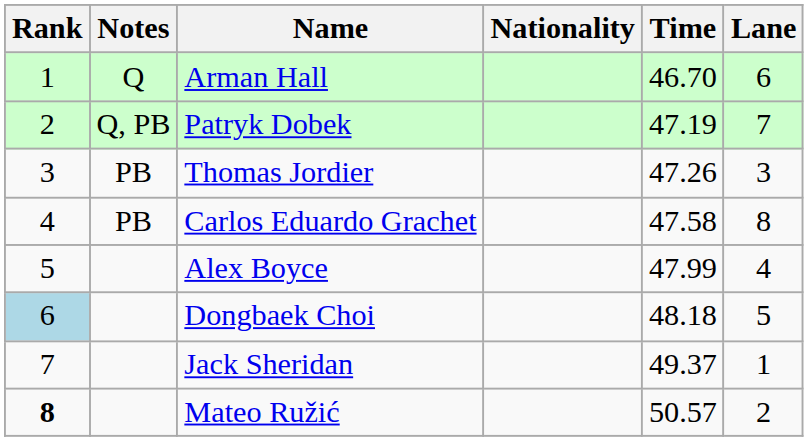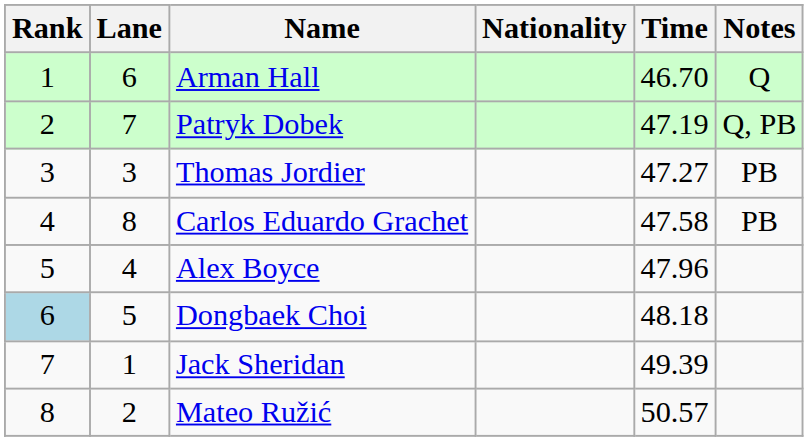columns swapped: Lane <-> Notes
Thomas Jordier | Time: 47.26 -> 47.27
Alex Boyce | Time: 47.99 -> 47.96
Jack Sheridan | Time: 49.37 -> 49.39
Mateo Ružić | Rank: bold -> normal
